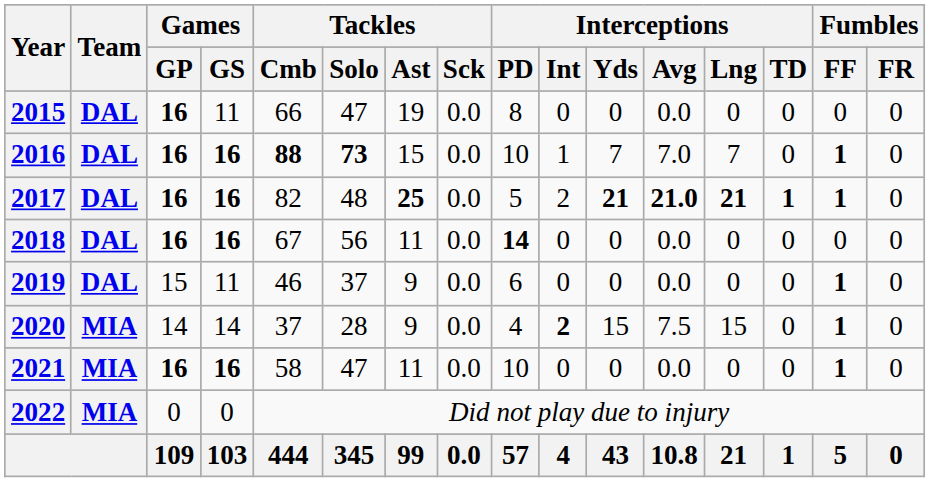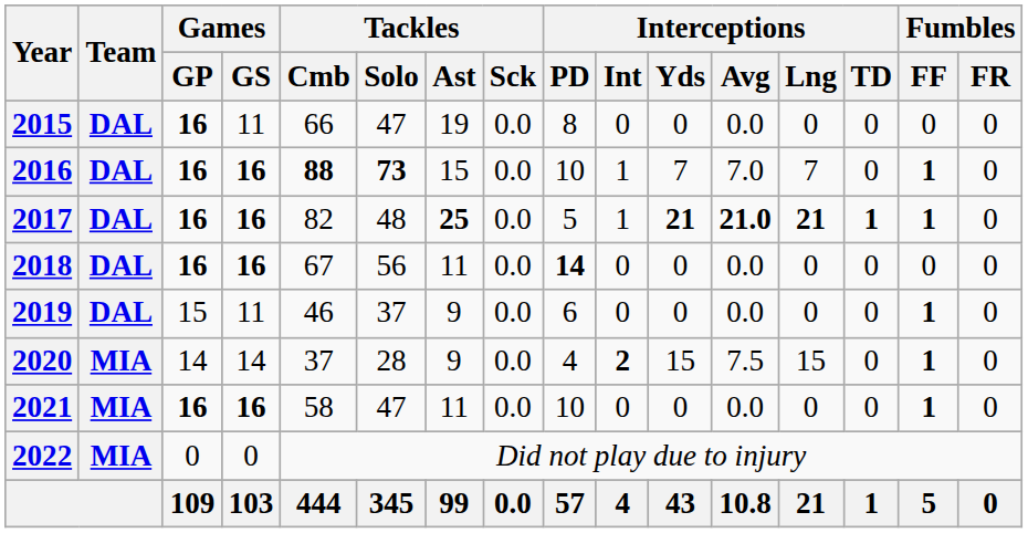2017 | Interceptions / Int: 2 -> 1
